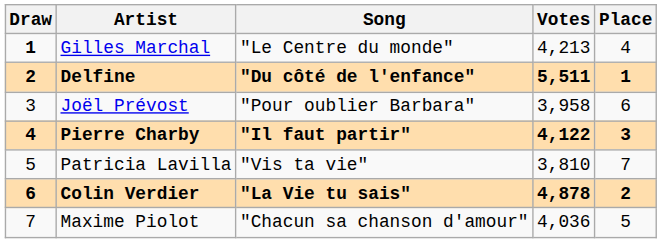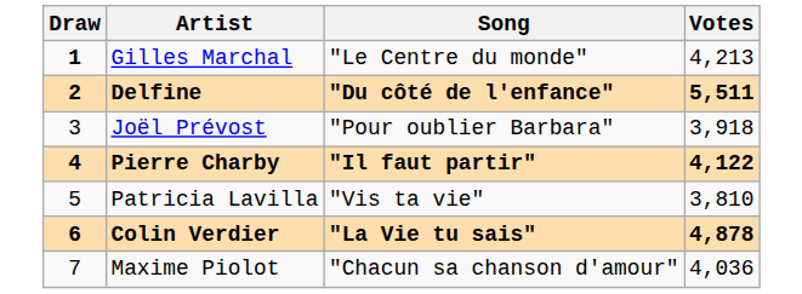- column: Place | 4 | 1 | 6 | 3 | 7 | 2 | 5
Joël Prévost | Votes: 3,958 -> 3,918
